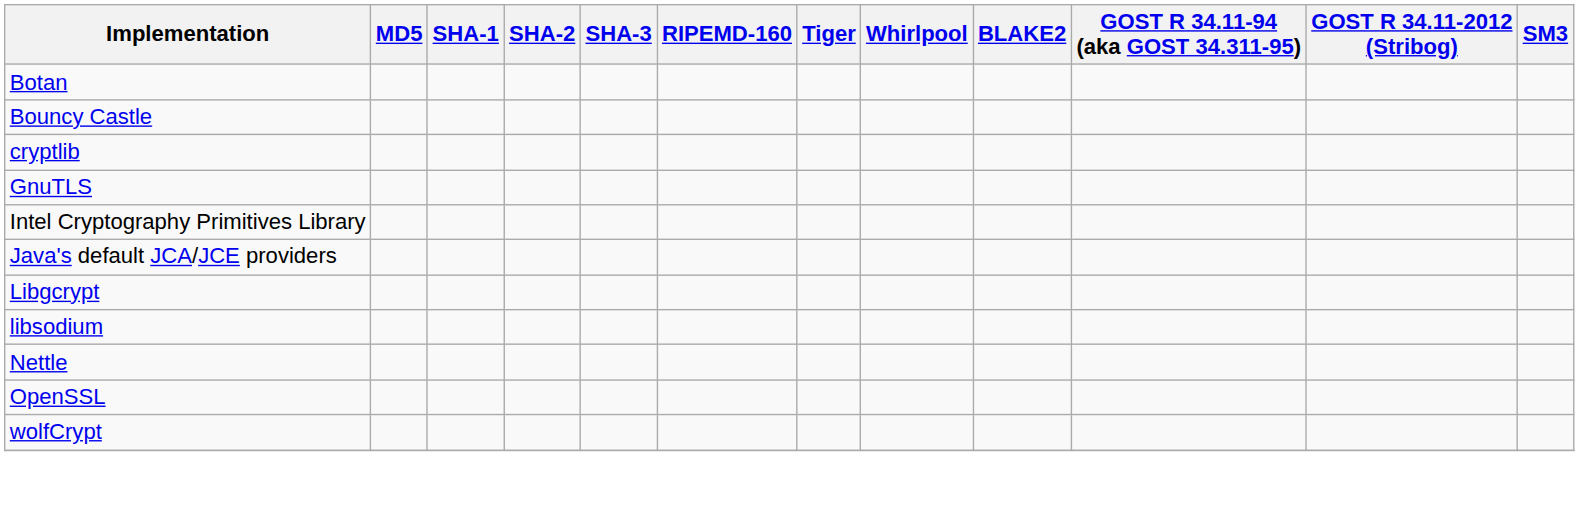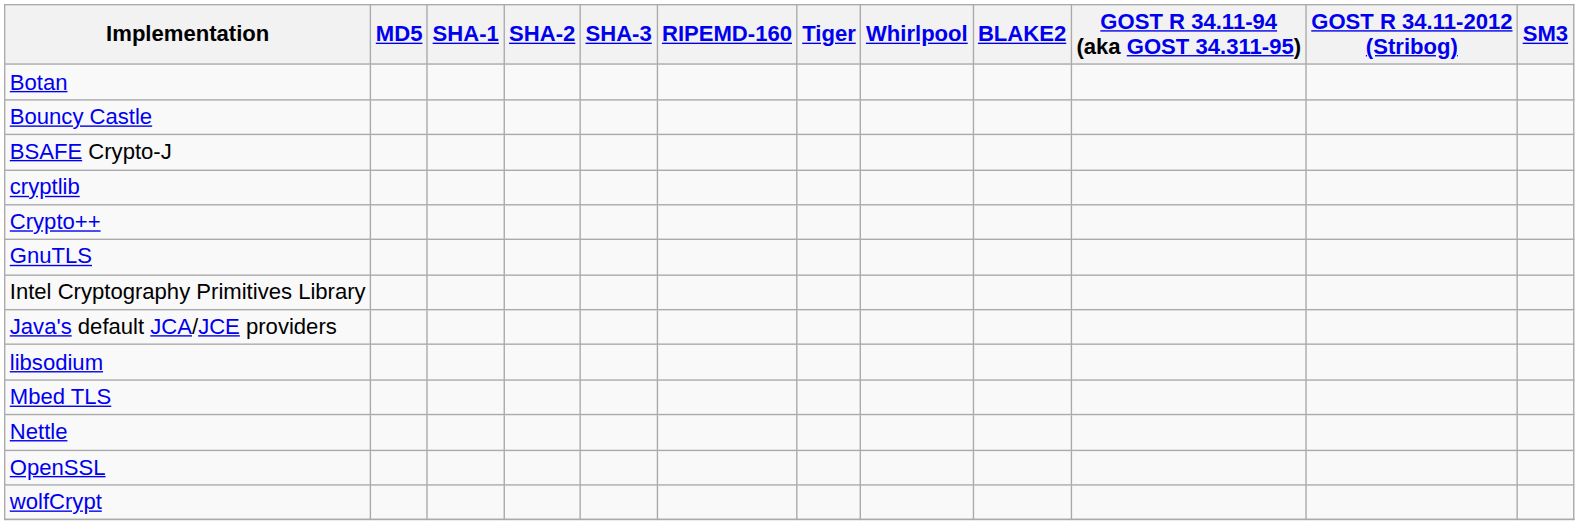+ row: BSAFE Crypto-J
+ row: Crypto++
- row: Libgcrypt
+ row: Mbed TLS
